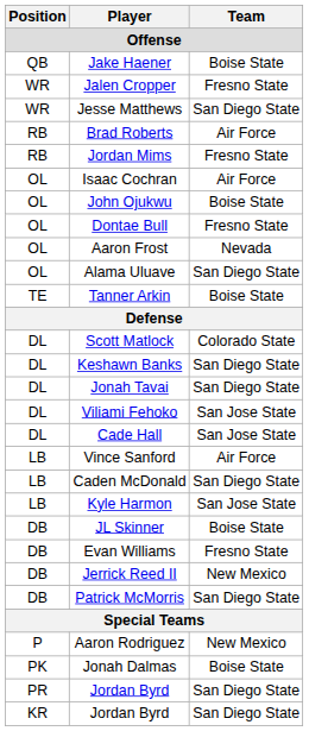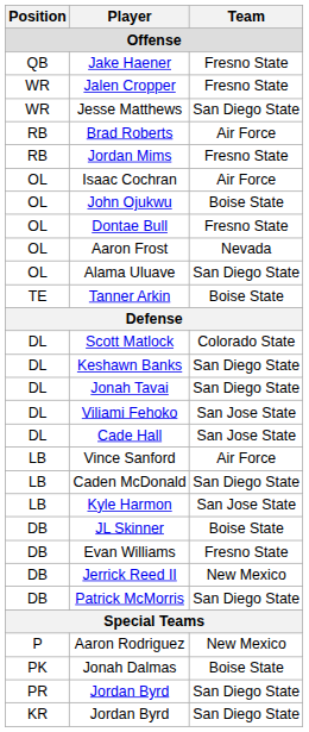Jake Haener | Team: Boise State -> Fresno State
